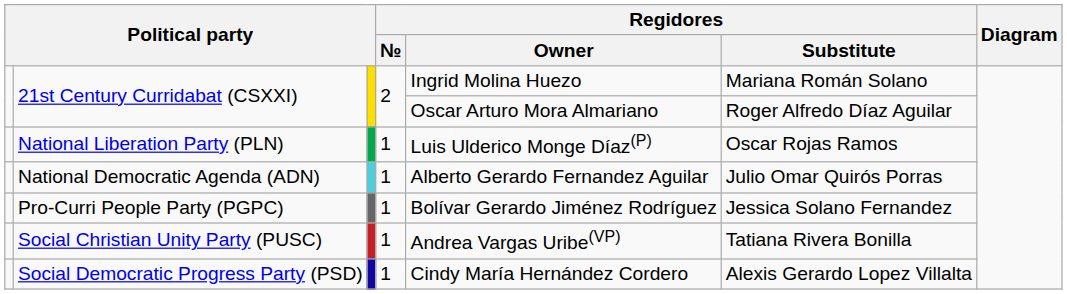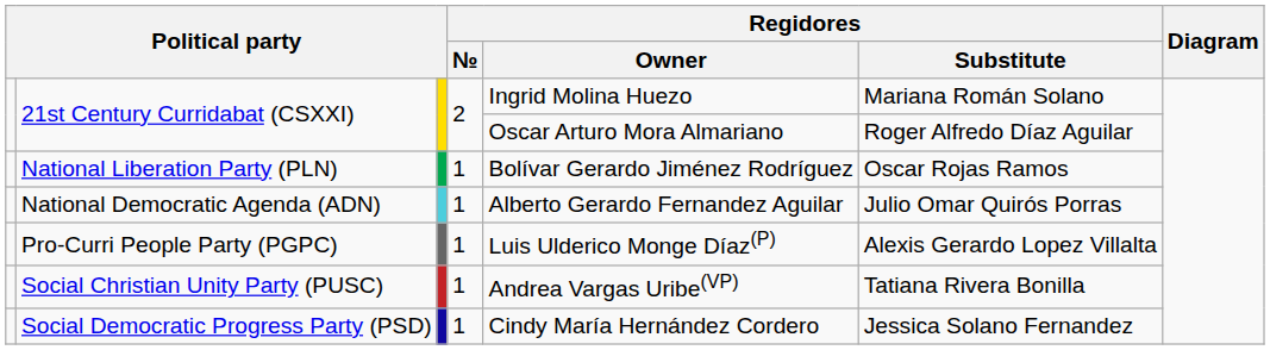National Liberation Party (PLN) | Regidores / Owner: Luis Ulderico Monge Díaz(P) -> Bolívar Gerardo Jiménez Rodríguez
Pro-Curri People Party (PGPC) | Regidores / Owner: Bolívar Gerardo Jiménez Rodríguez -> Luis Ulderico Monge Díaz(P)
Pro-Curri People Party (PGPC) | Regidores / Substitute: Jessica Solano Fernandez -> Alexis Gerardo Lopez Villalta
Social Democratic Progress Party (PSD) | Regidores / Substitute: Alexis Gerardo Lopez Villalta -> Jessica Solano Fernandez
